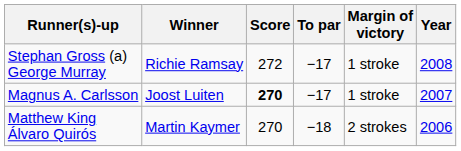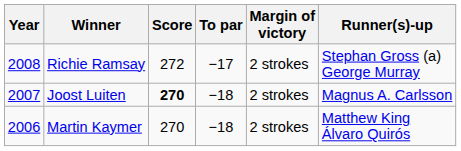columns swapped: Year <-> Runner(s)-up
Richie Ramsay | Margin of victory: 1 stroke -> 2 strokes
Joost Luiten | To par: −17 -> −18
Joost Luiten | Margin of victory: 1 stroke -> 2 strokes
